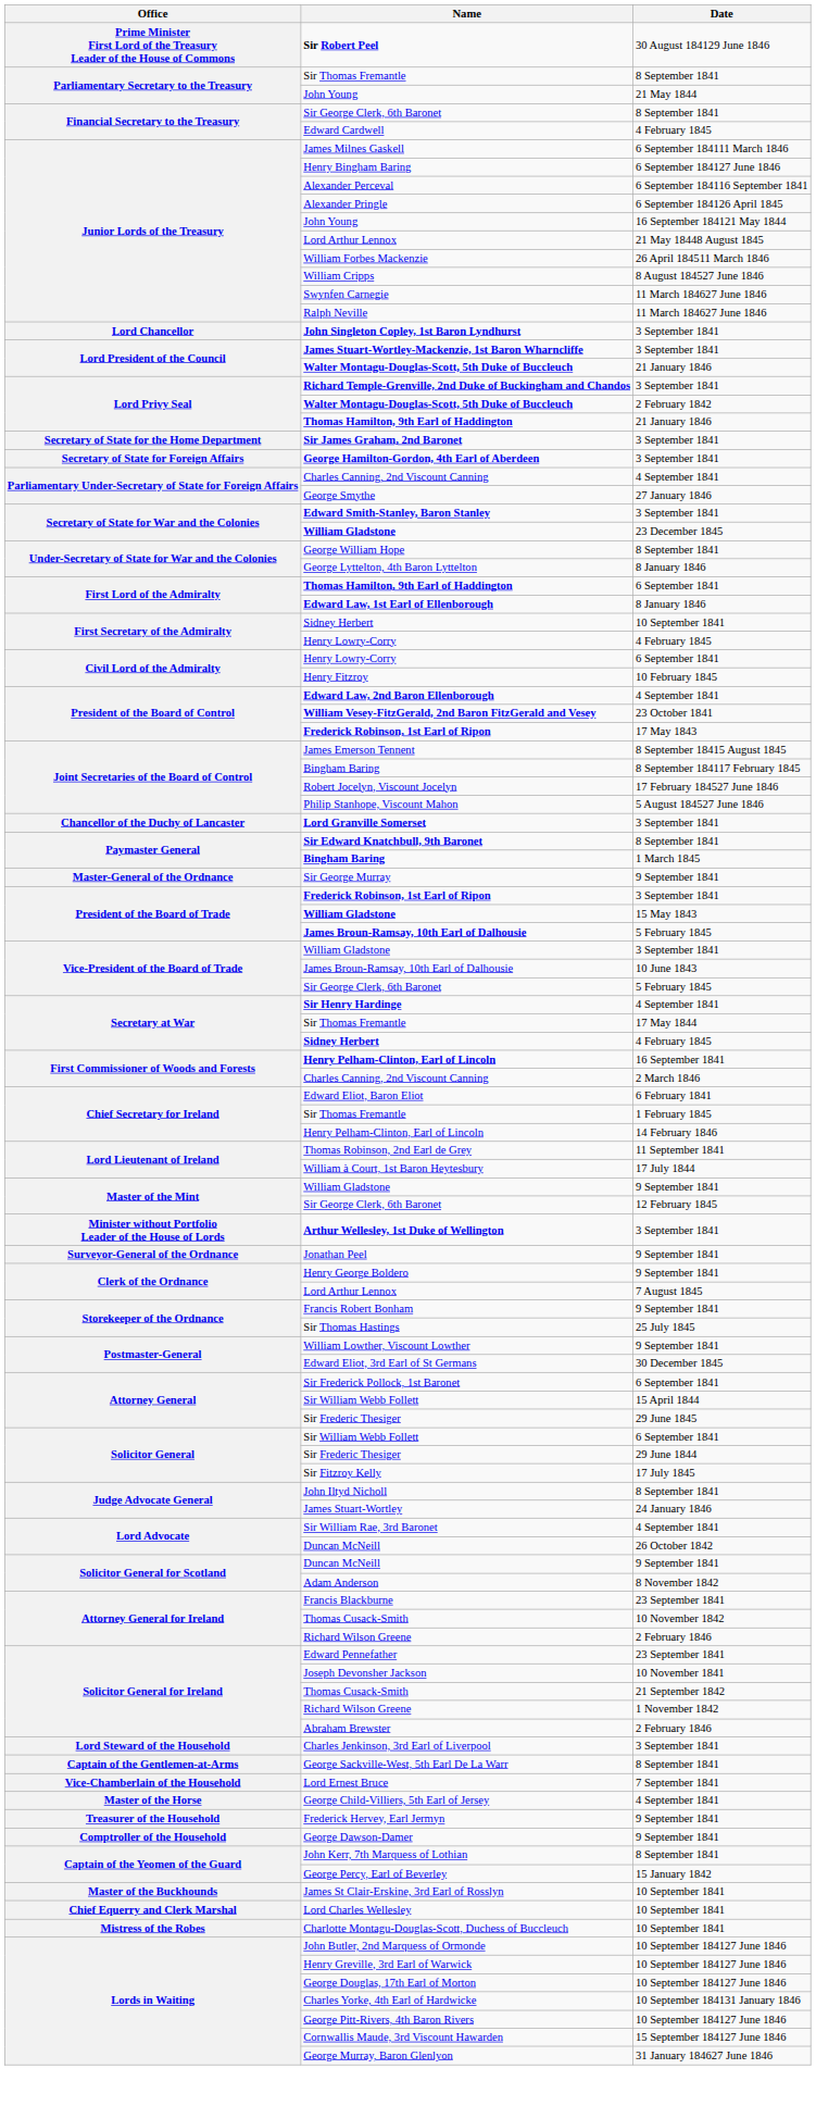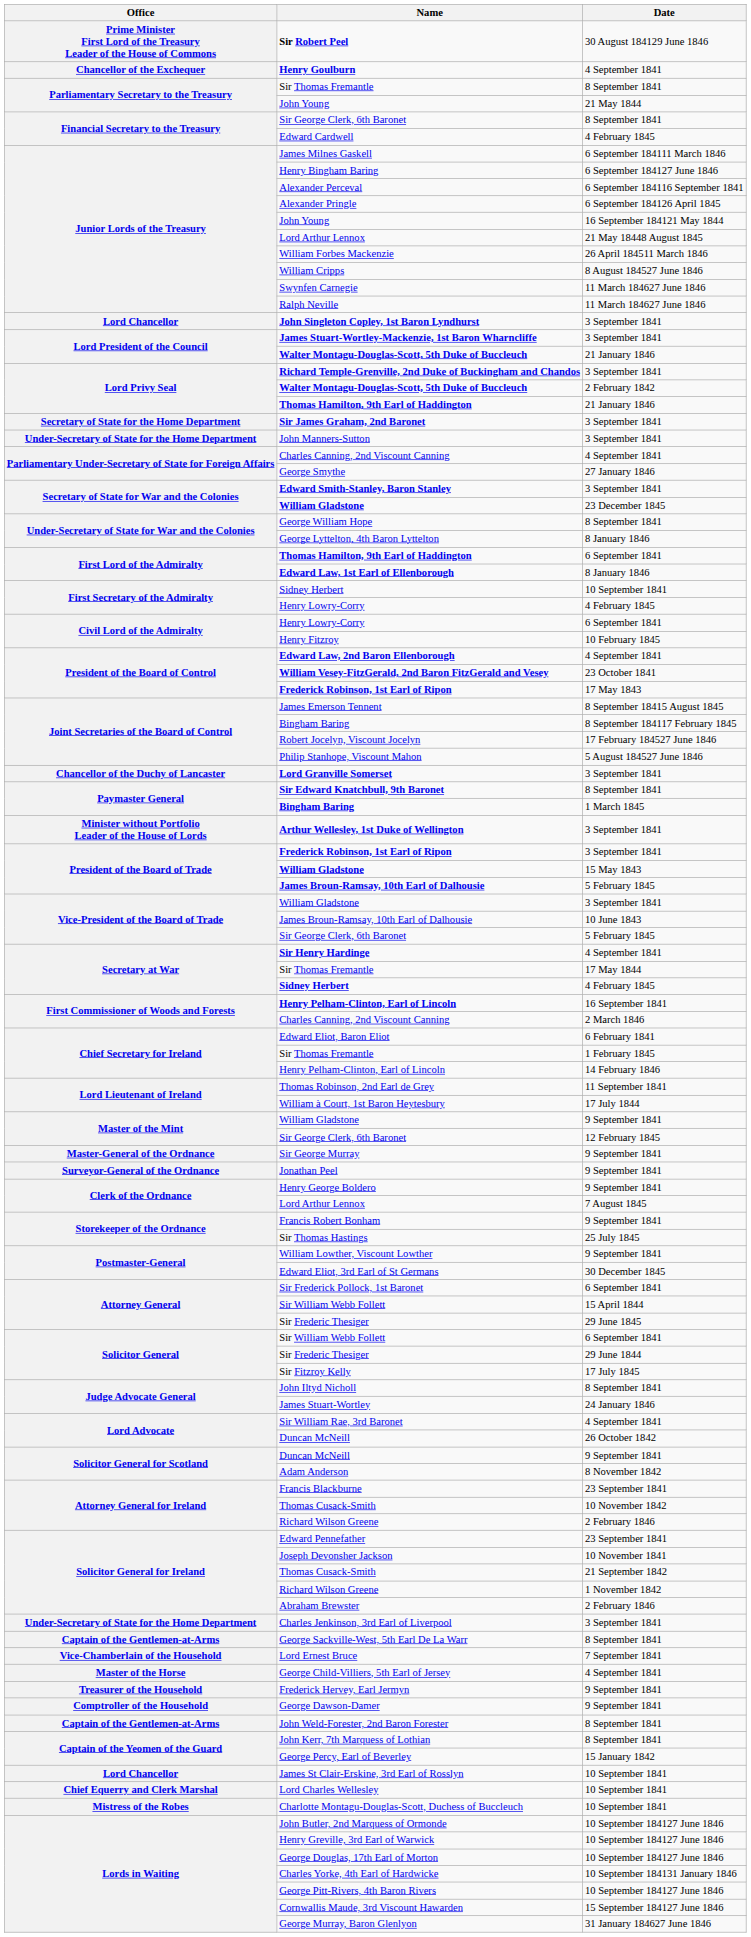+ row: Chancellor of the Exchequer | Henry Goulburn | 4 September 1841
+ row: Under-Secretary of State for the Home Department | John Manners-Sutton | 3 September 1841
- row: Secretary of State for Foreign Affairs | George Hamilton-Gordon, 4th Earl of Aberdeen | 3 September 1841
rows swapped: Arthur Wellesley, 1st Duke of Wellington <-> Sir George Murray
Charles Jenkinson, 3rd Earl of Liverpool | Office: Lord Steward of the Household -> Under-Secretary of State for the Home Department
+ row: Captain of the Gentlemen-at-Arms | John Weld-Forester, 2nd Baron Forester | 8 September 1841
James St Clair-Erskine, 3rd Earl of Rosslyn | Office: Master of the Buckhounds -> Lord Chancellor
